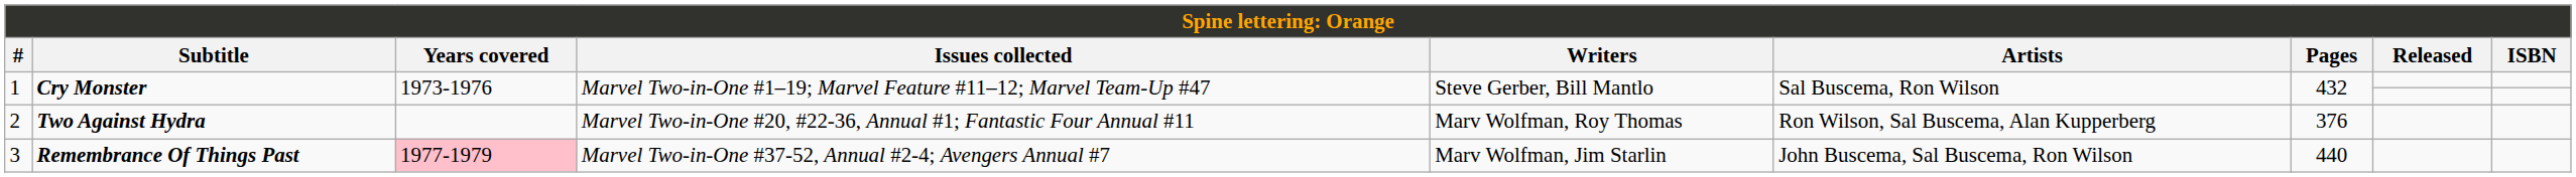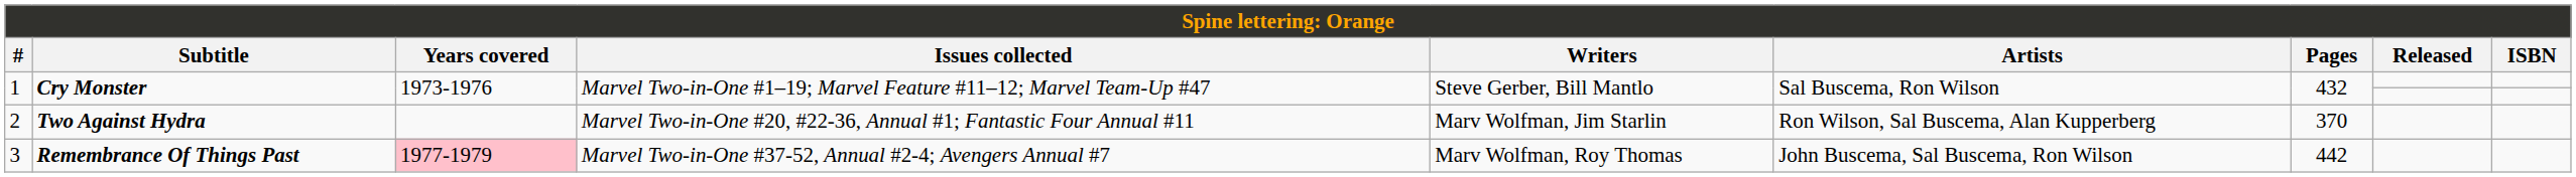2 | Writers: Marv Wolfman, Roy Thomas -> Marv Wolfman, Jim Starlin
2 | Pages: 376 -> 370
3 | Writers: Marv Wolfman, Jim Starlin -> Marv Wolfman, Roy Thomas
3 | Pages: 440 -> 442
